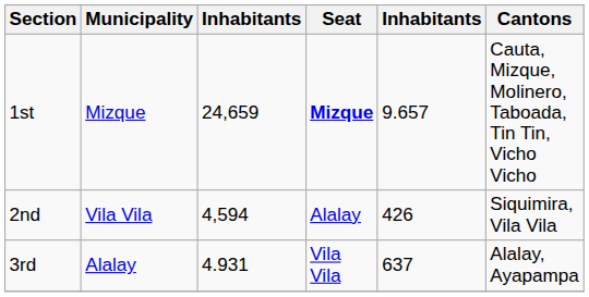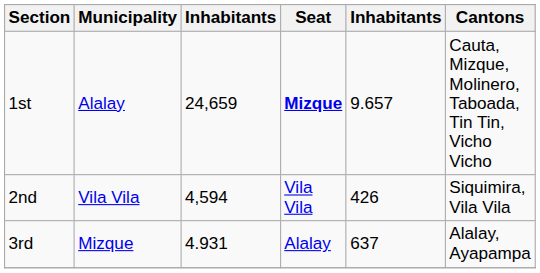1st | Municipality: Mizque -> Alalay
2nd | Seat: Alalay -> Vila Vila
3rd | Municipality: Alalay -> Mizque
3rd | Seat: Vila Vila -> Alalay
